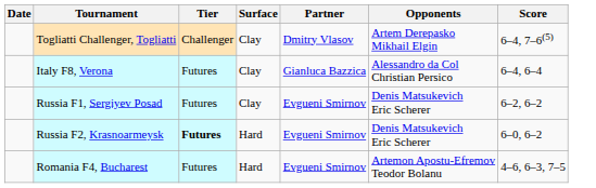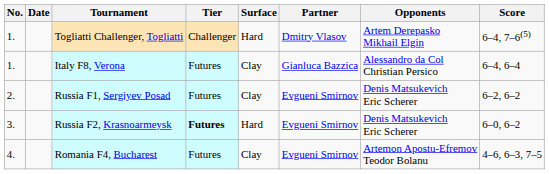+ column: No. | 1. | 1. | 2. | 3. | 4.
Togliatti Challenger, Togliatti | Surface: Clay -> Hard
Romania F4, Bucharest | Surface: Hard -> Clay
